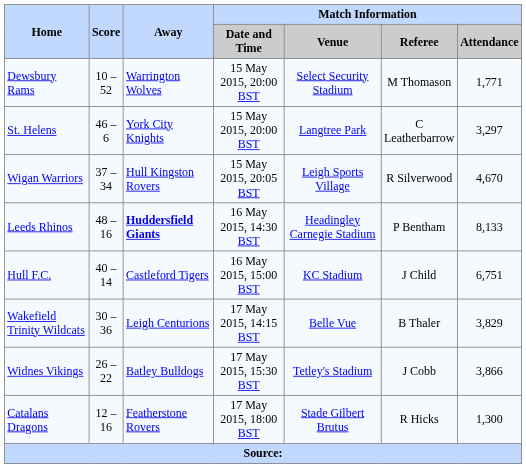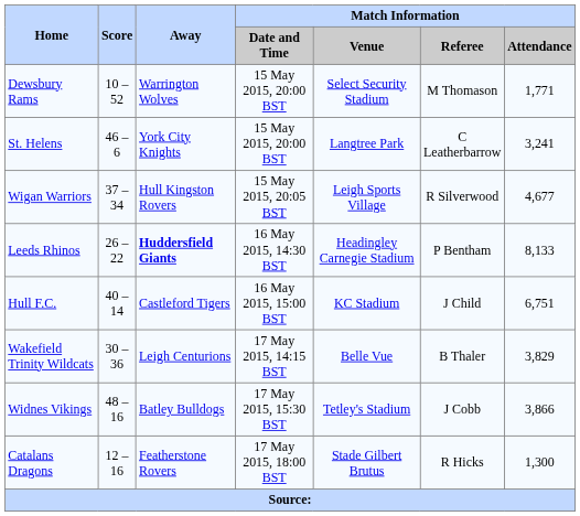St. Helens | Match Information / Attendance: 3,297 -> 3,241
Wigan Warriors | Match Information / Attendance: 4,670 -> 4,677
Leeds Rhinos | Score: 48 – 16 -> 26 – 22
Widnes Vikings | Score: 26 – 22 -> 48 – 16
